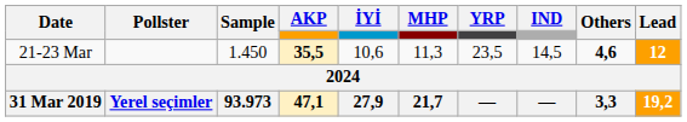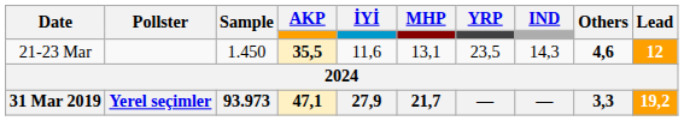21-23 Mar | İYİ: 10,6 -> 11,6
21-23 Mar | MHP: 11,3 -> 13,1
21-23 Mar | IND: 14,5 -> 14,3
